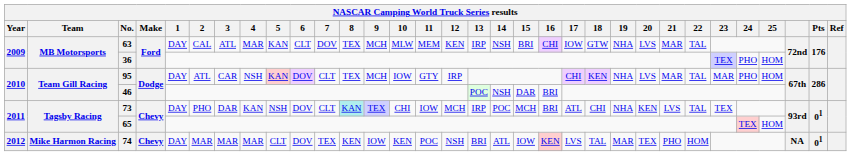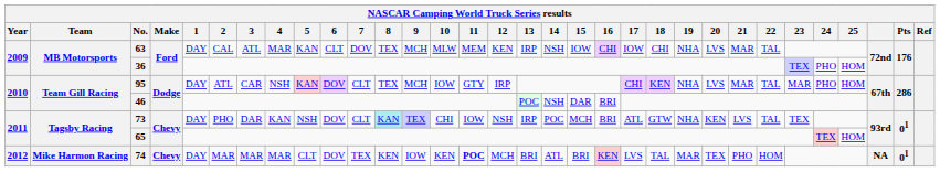63 | 15: BRI -> IOW
63 | 18: GTW -> CHI
73 | 12: MCH -> NSH
73 | 18: CHI -> GTW
74 | 11: normal -> bold
74 | 12: NSH -> MCH
74 | 15: IOW -> BRI
